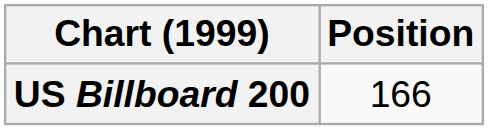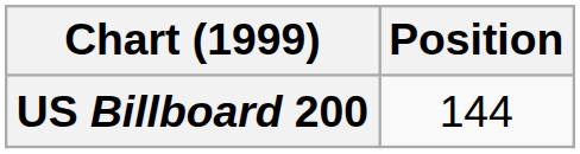US Billboard 200 | Position: 166 -> 144
